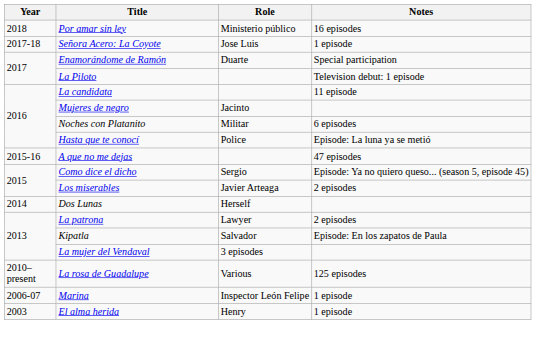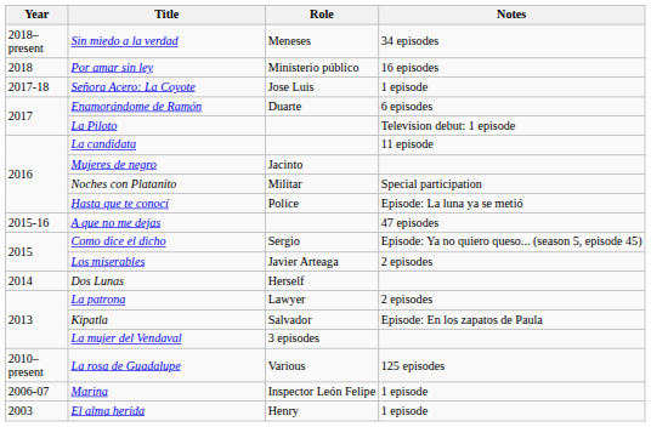+ row: 2018–present | Sin miedo a la verdad | Meneses | 34 episodes
Enamorándome de Ramón | Notes: Special participation -> 6 episodes
Noches con Platanito | Notes: 6 episodes -> Special participation
